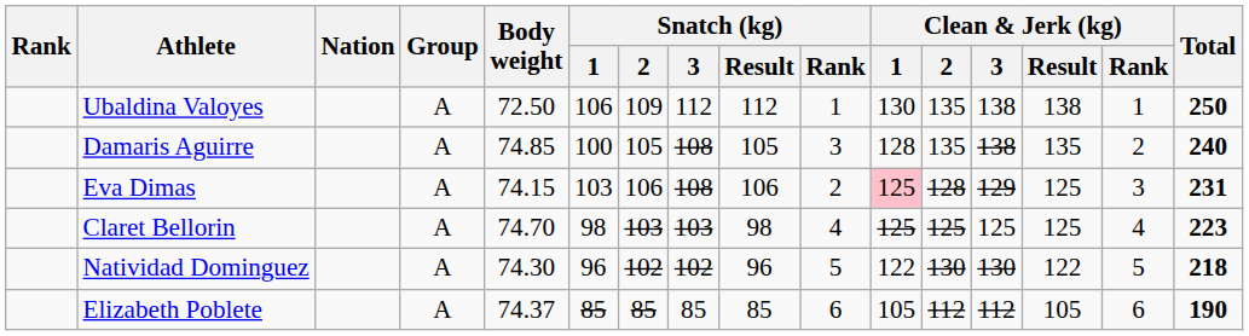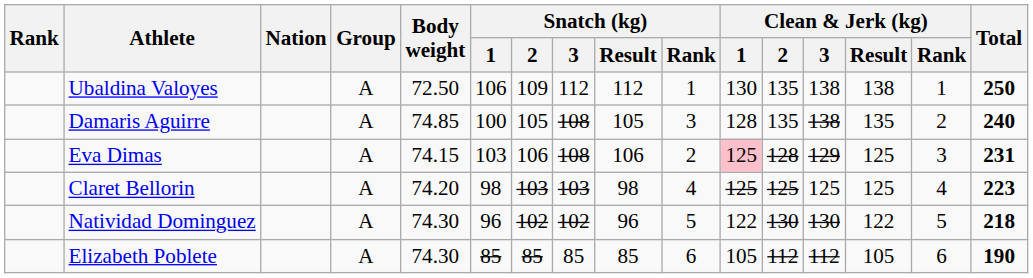Claret Bellorin | Body weight: 74.70 -> 74.20
Elizabeth Poblete | Body weight: 74.37 -> 74.30
